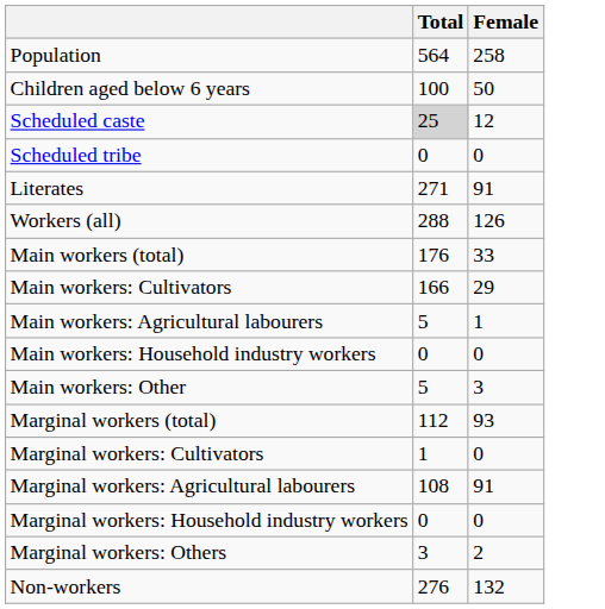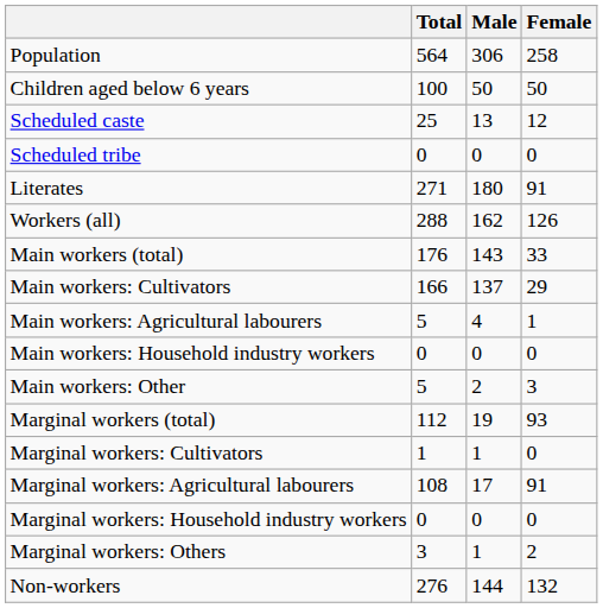+ column: Male | 306 | 50 | 13 | 0 | 180 | 162 | 143 | 137 | 4 | 0 | 2 | 19 | 1 | 17 | 0 | 1 | 144
Scheduled caste | Total: lightgrey background -> no background
